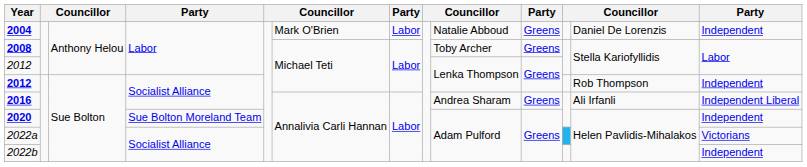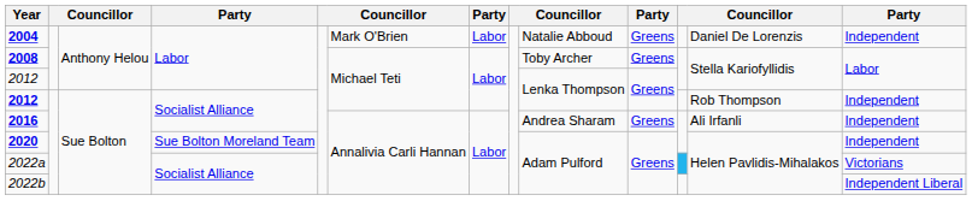2016 | column 13: Independent Liberal -> Independent
2022b | column 13: Independent -> Independent Liberal
